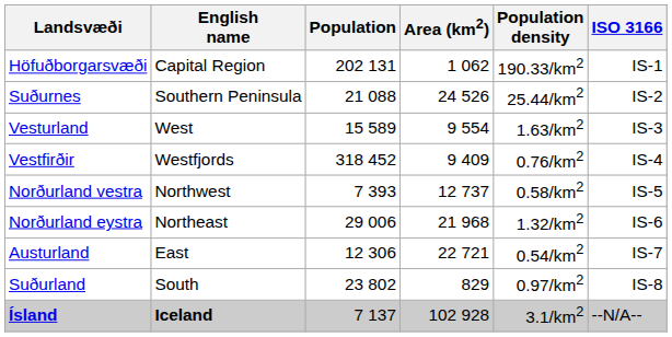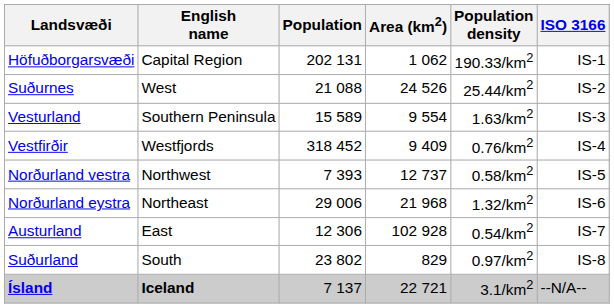Suðurnes | English name: Southern Peninsula -> West
Vesturland | English name: West -> Southern Peninsula
Austurland | Area (km2): 22 721 -> 102 928
Ísland | Area (km2): 102 928 -> 22 721
